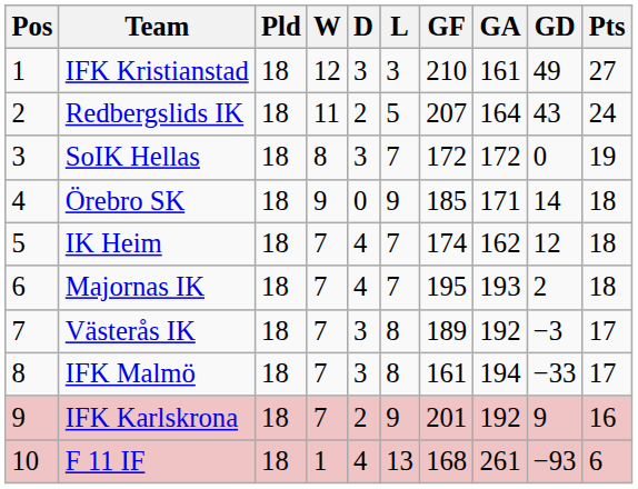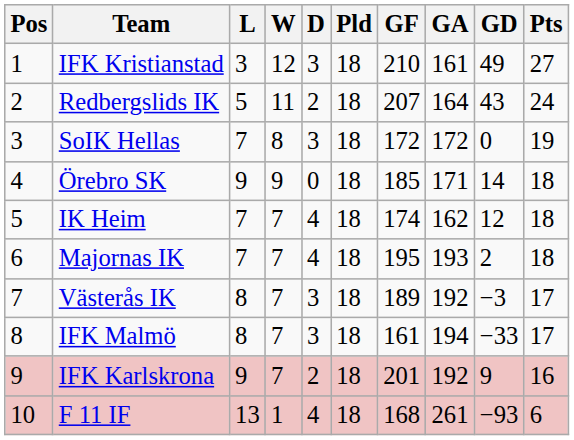columns swapped: Pld <-> L
